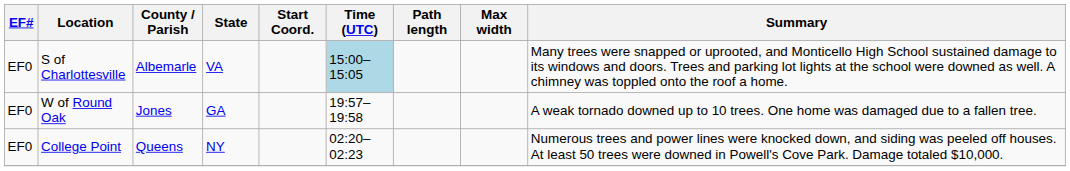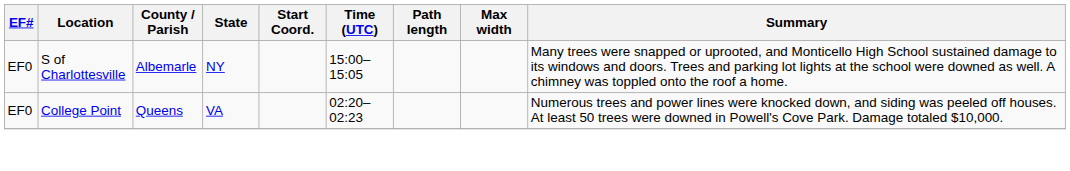S of Charlottesville | State: VA -> NY
S of Charlottesville | Time (UTC): lightblue background -> no background
- row: EF0 | W of Round Oak | Jones | GA | 19:57–19:58 | A weak tornado downed up to 10 trees. One home was damaged due to a fallen tree.
College Point | State: NY -> VA
